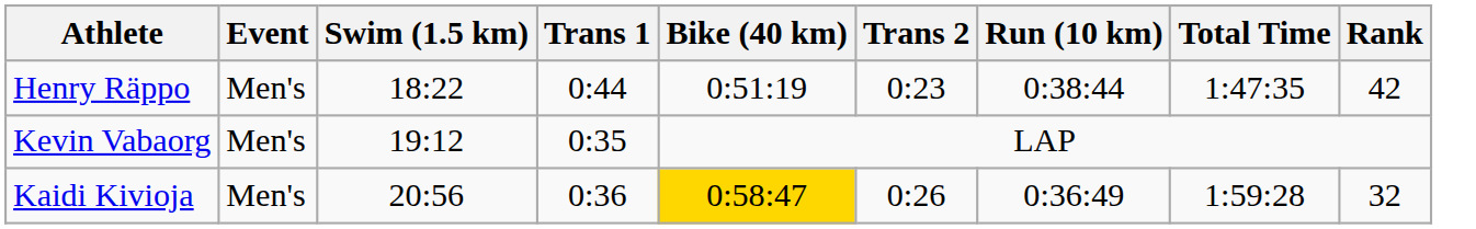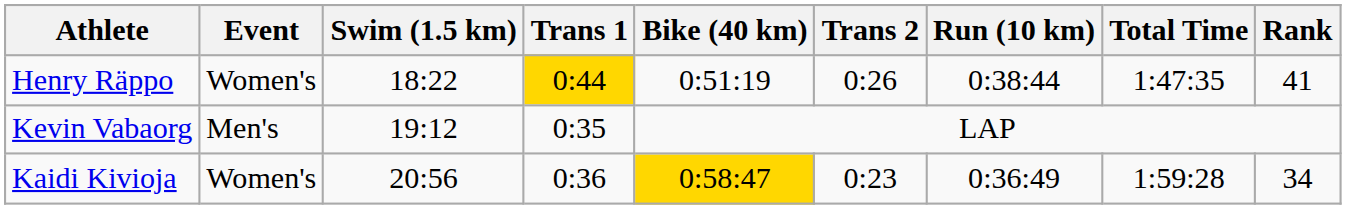Henry Räppo | Event: Men's -> Women's
Henry Räppo | Trans 1: no background -> gold background
Henry Räppo | Trans 2: 0:23 -> 0:26
Henry Räppo | Rank: 42 -> 41
Kaidi Kivioja | Event: Men's -> Women's
Kaidi Kivioja | Trans 2: 0:26 -> 0:23
Kaidi Kivioja | Rank: 32 -> 34
